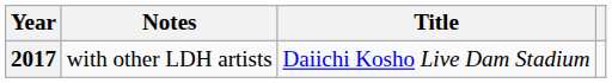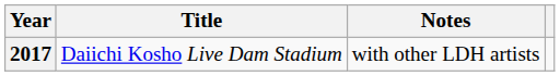columns swapped: Title <-> Notes
